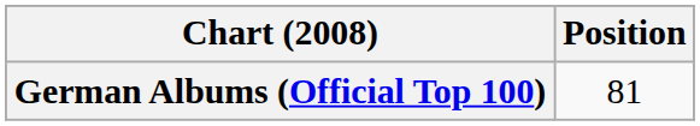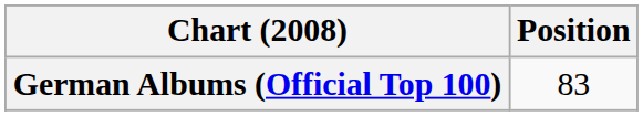German Albums (Official Top 100) | Position: 81 -> 83
